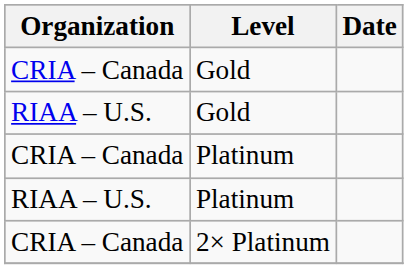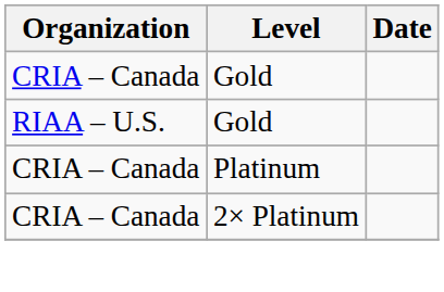- row: RIAA – U.S. | Platinum
